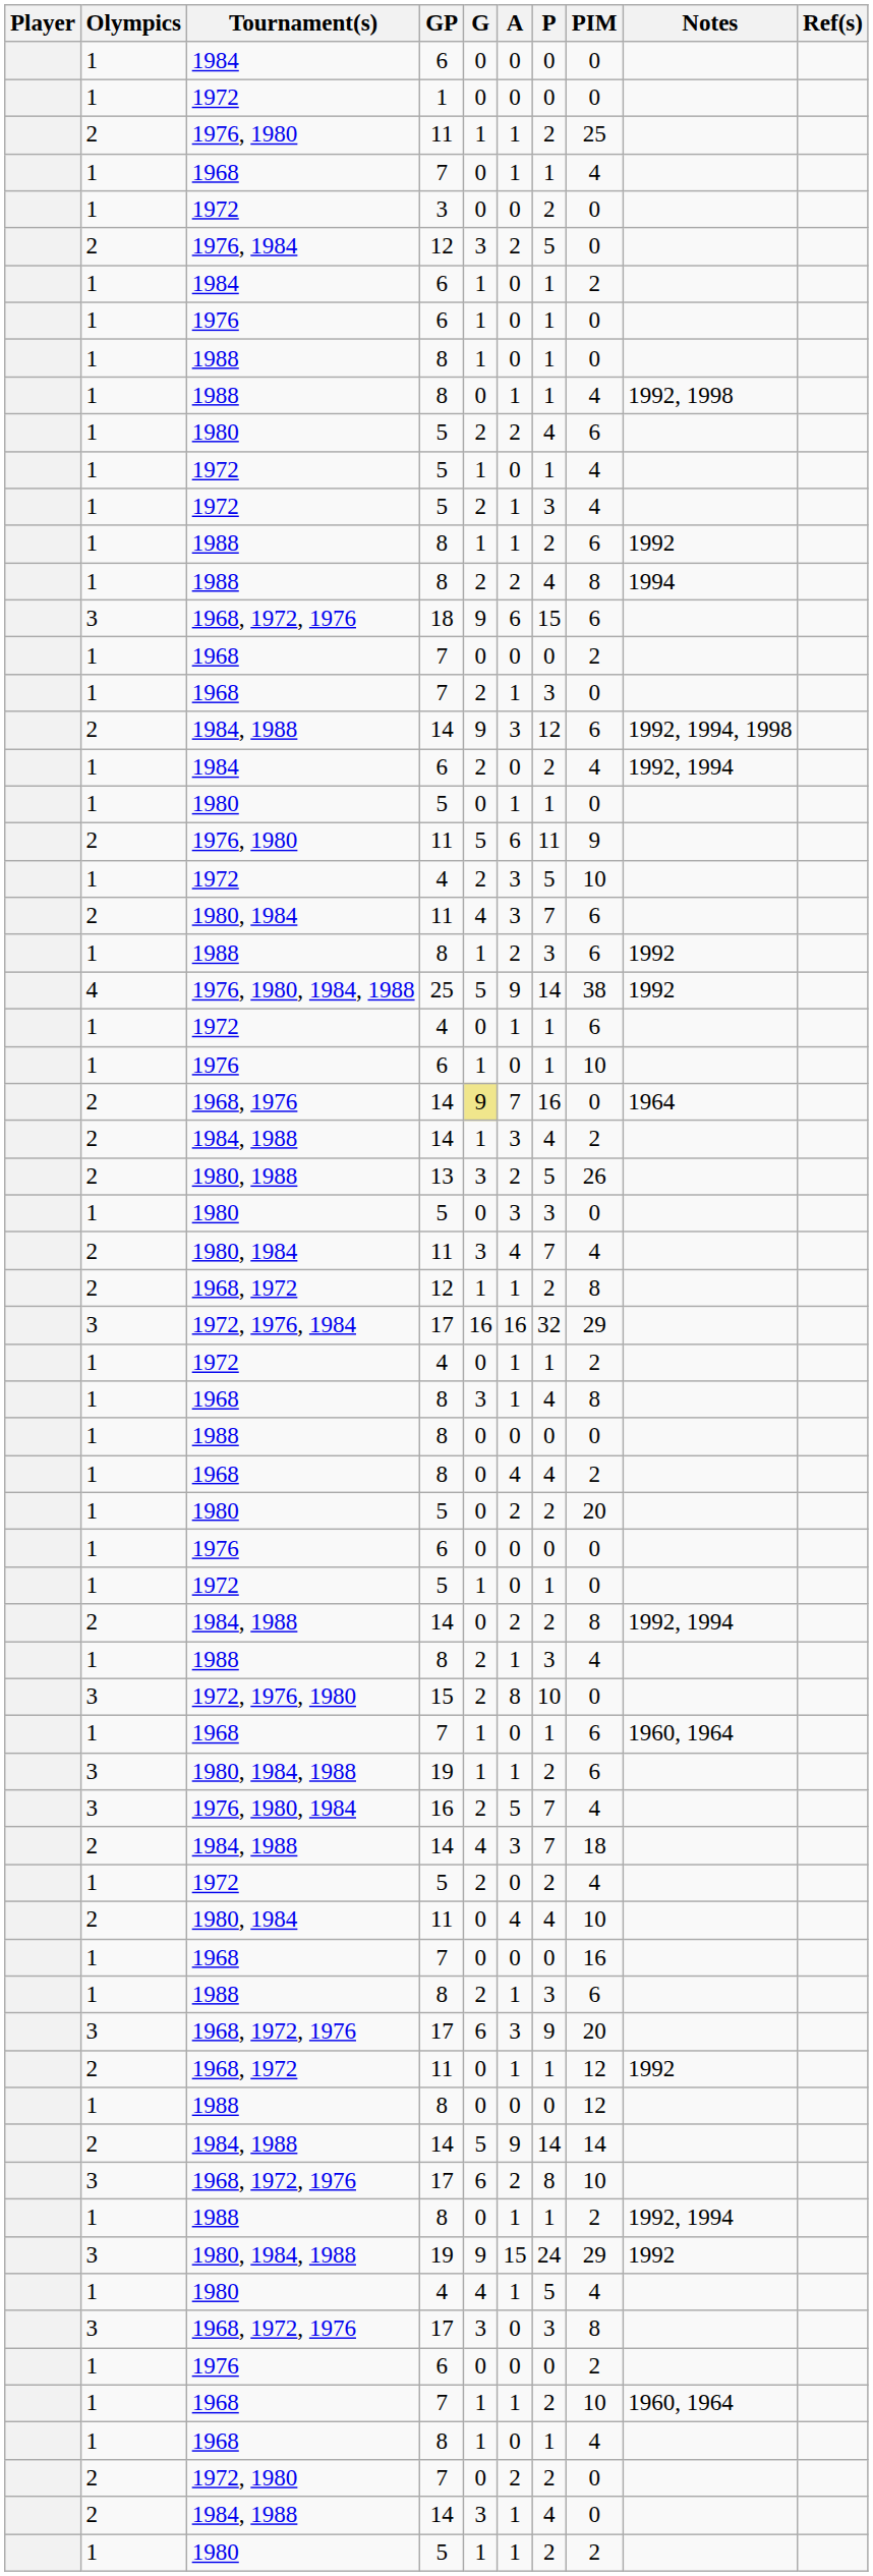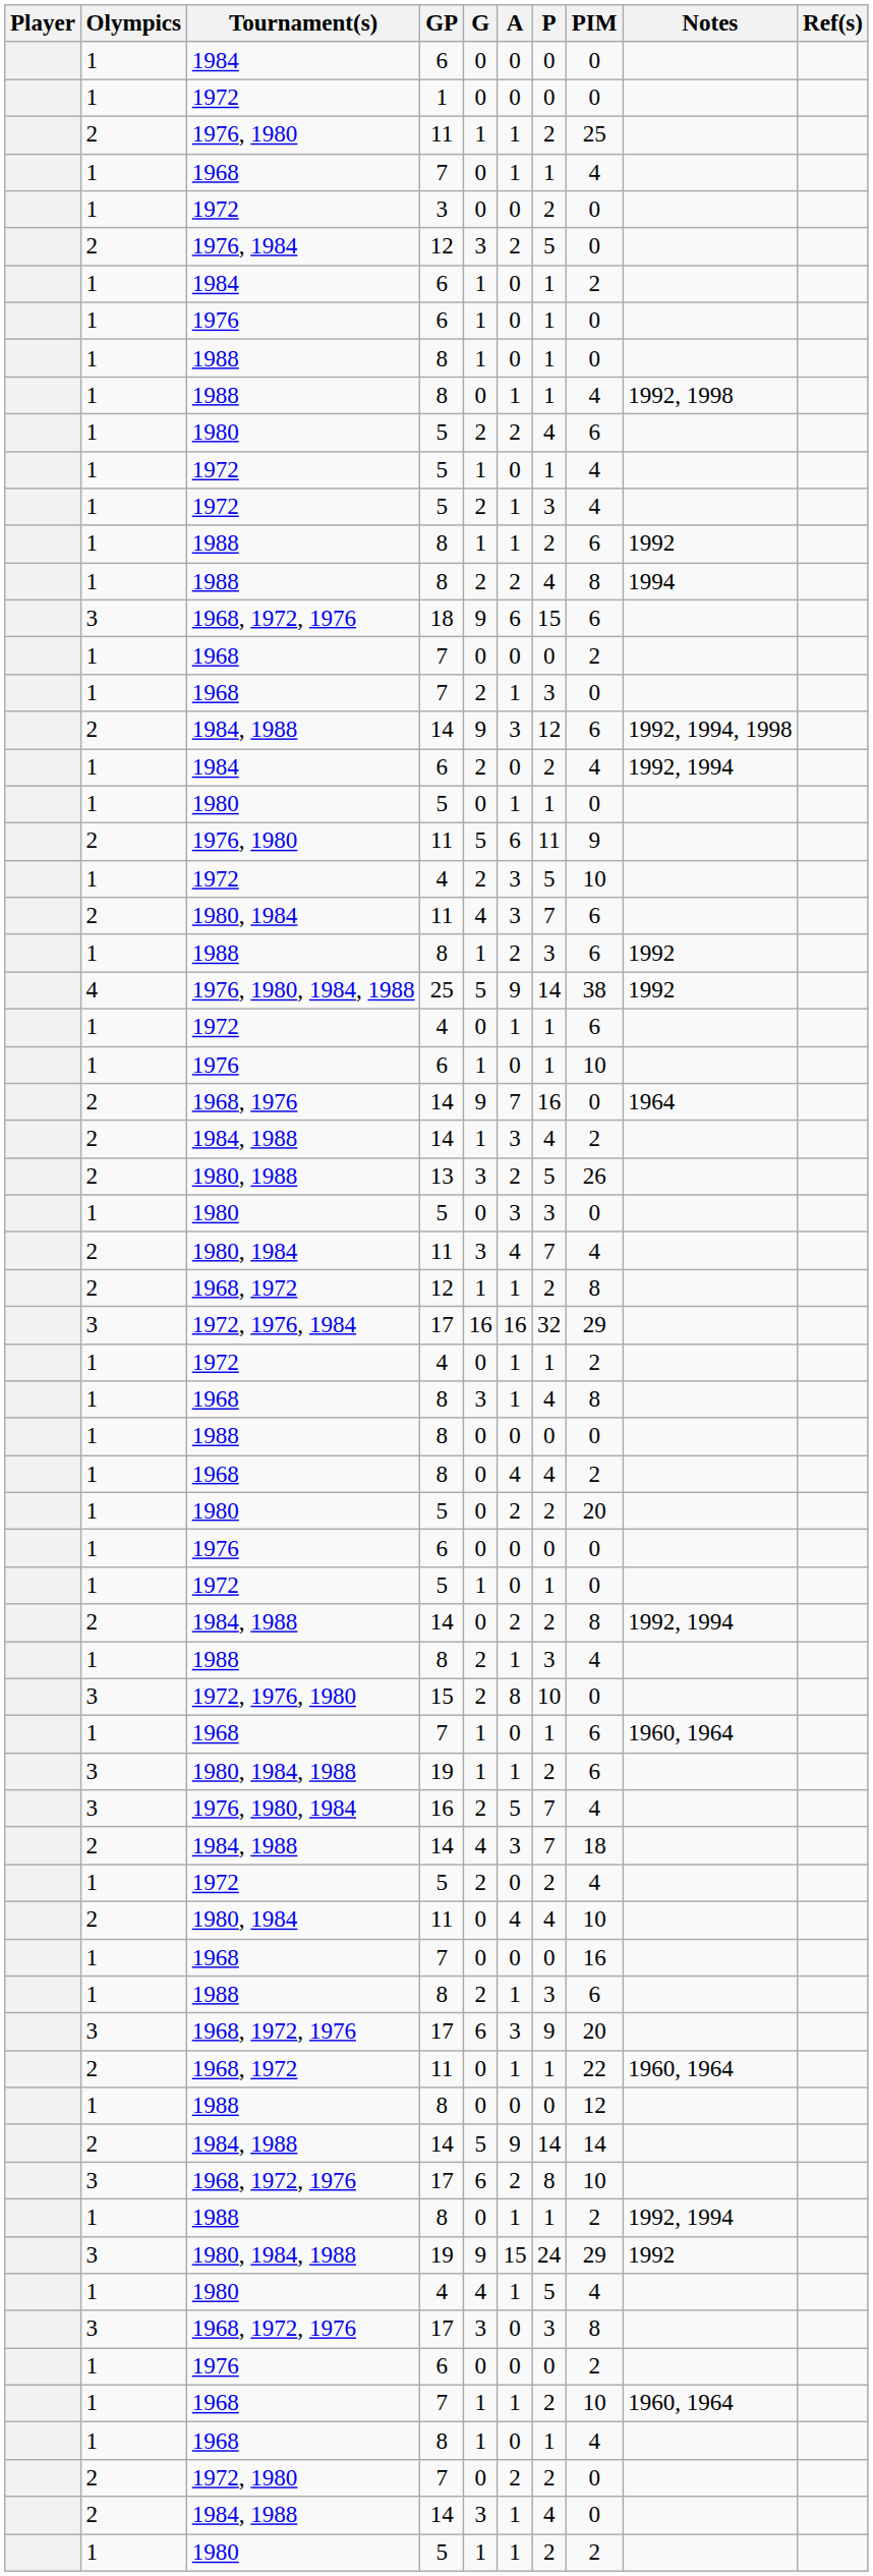1968, 1976 | G: khaki background -> no background
1968, 1972 / 11 | PIM: 12 -> 22
1968, 1972 / 11 | Notes: 1992 -> 1960, 1964
